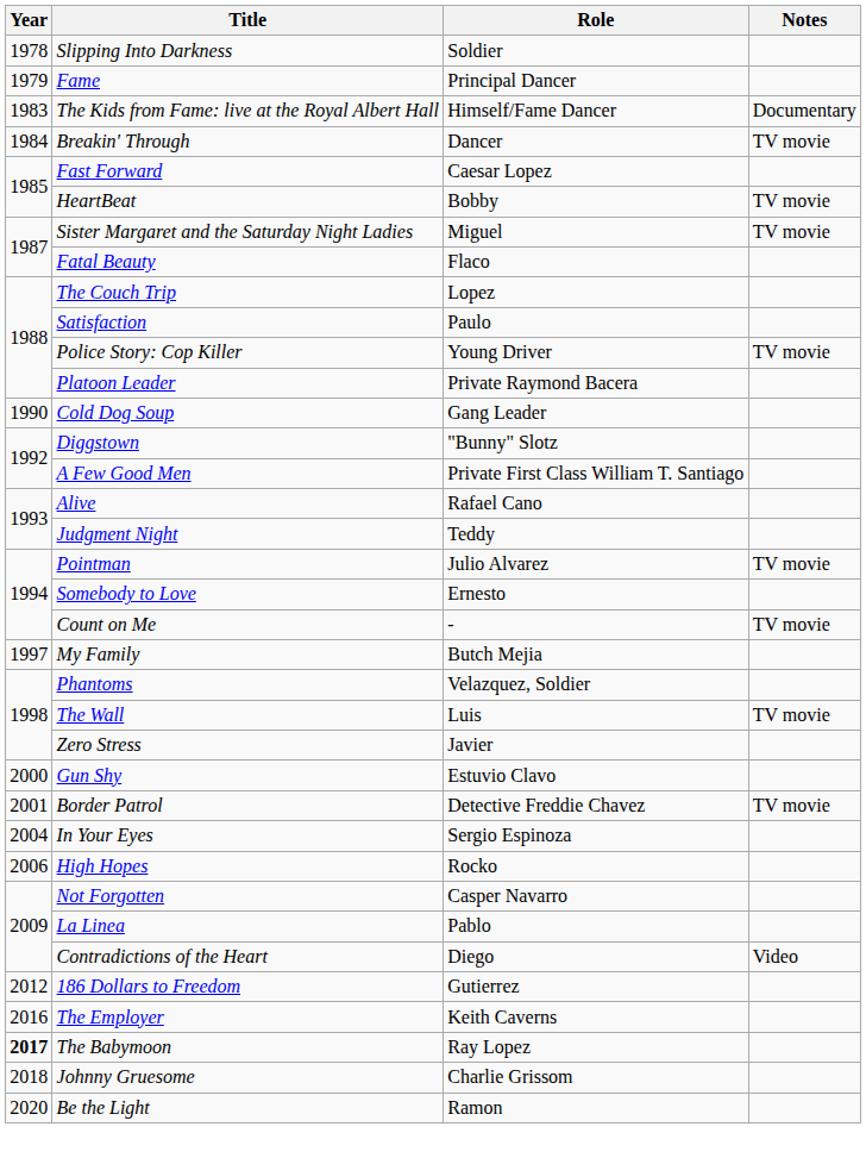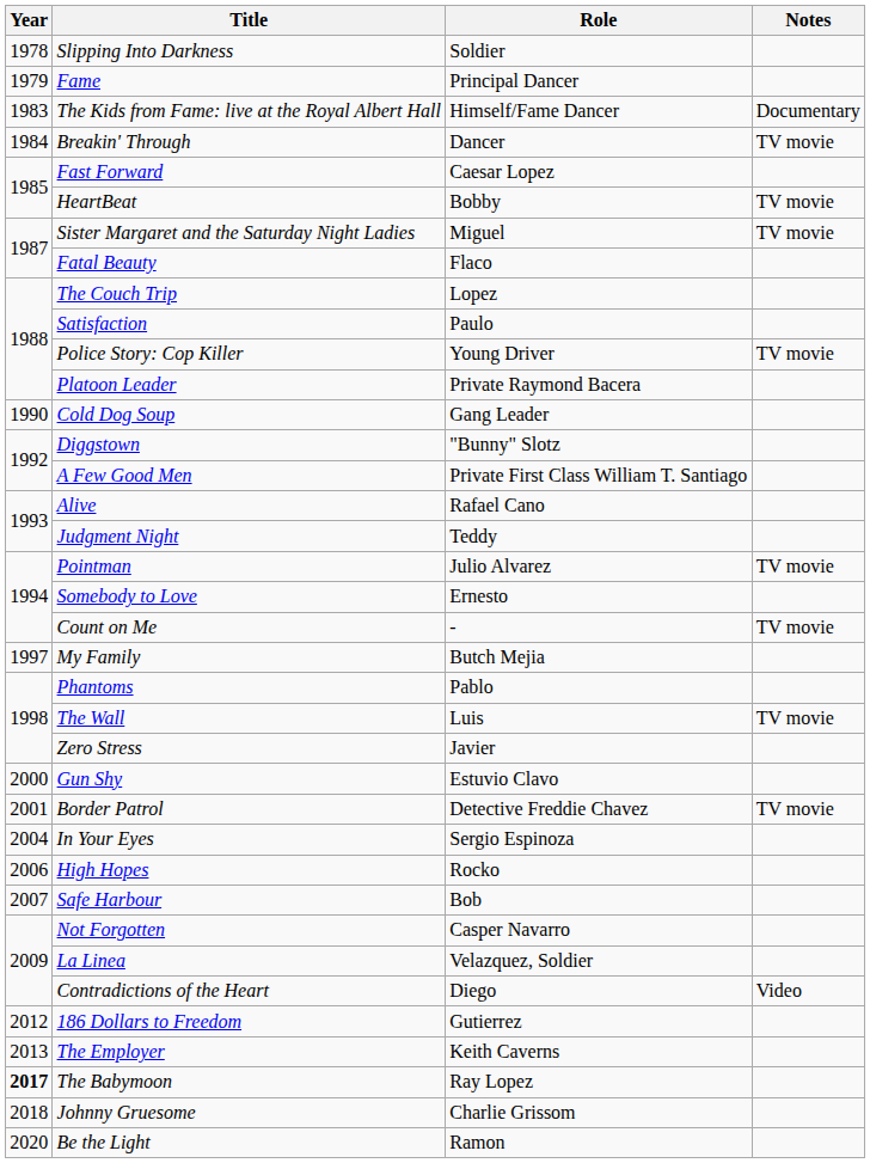Phantoms | Role: Velazquez, Soldier -> Pablo
+ row: 2007 | Safe Harbour | Bob
La Linea | Role: Pablo -> Velazquez, Soldier
The Employer | Year: 2016 -> 2013
